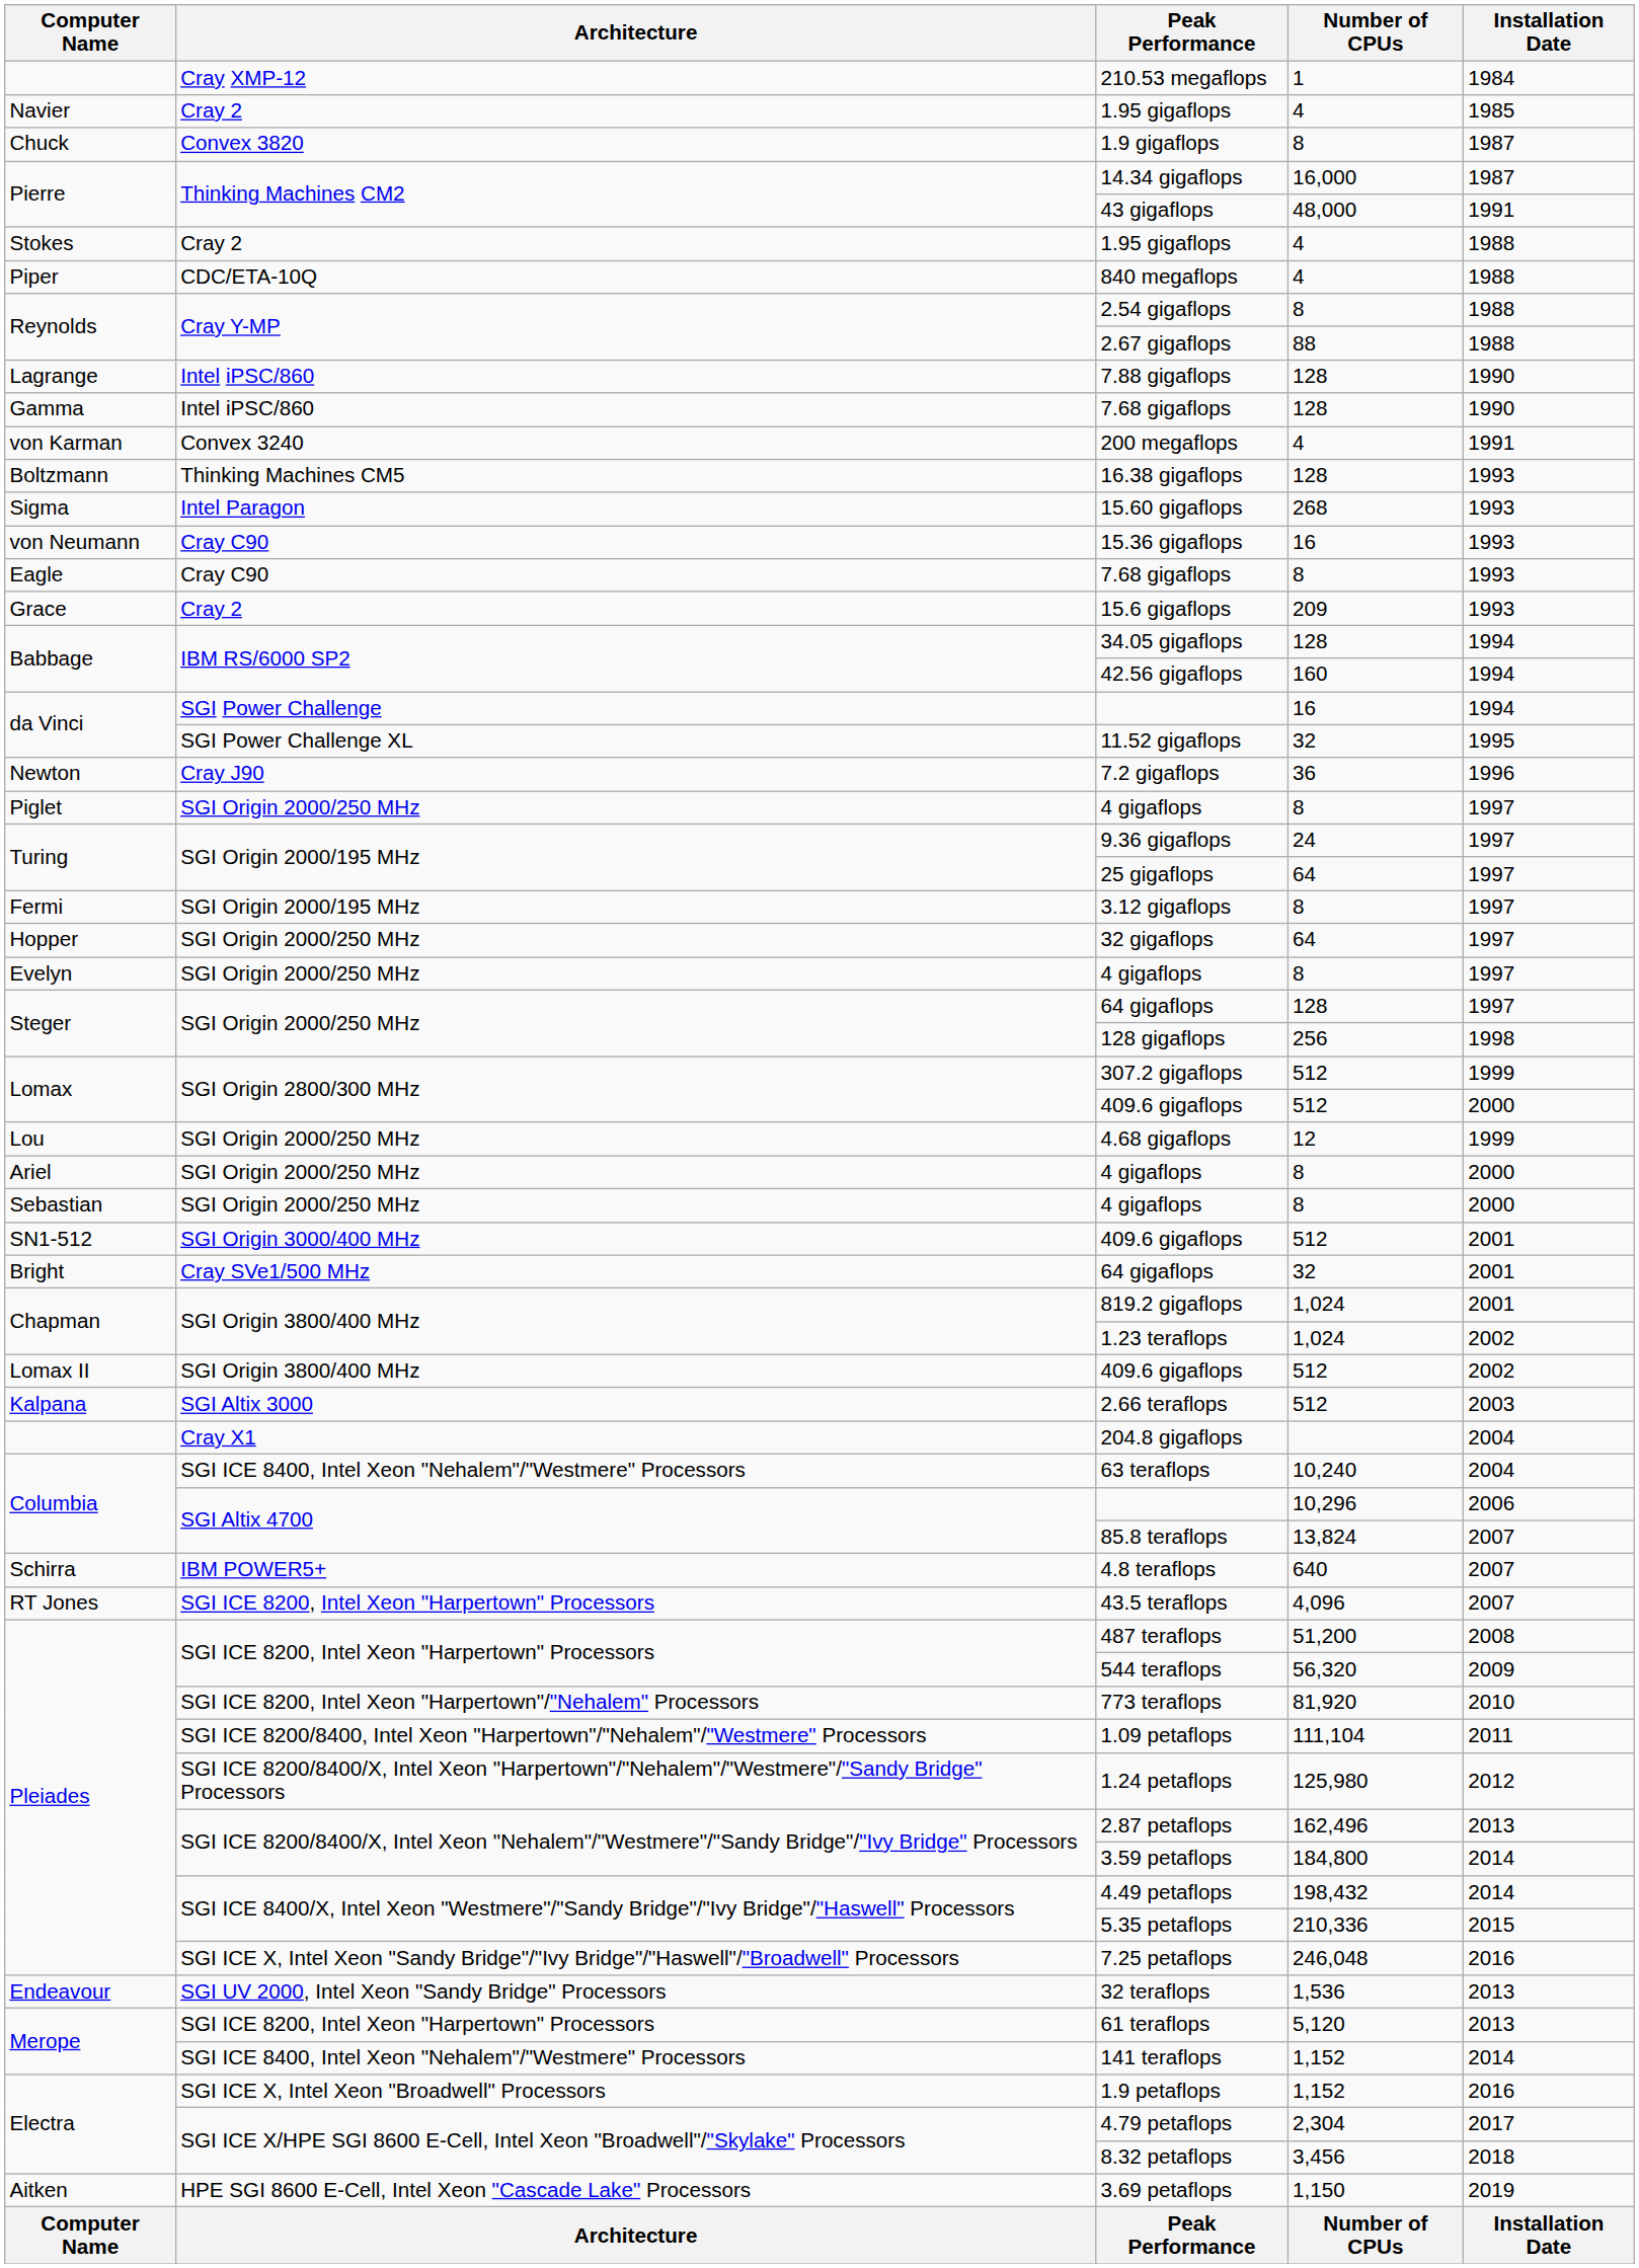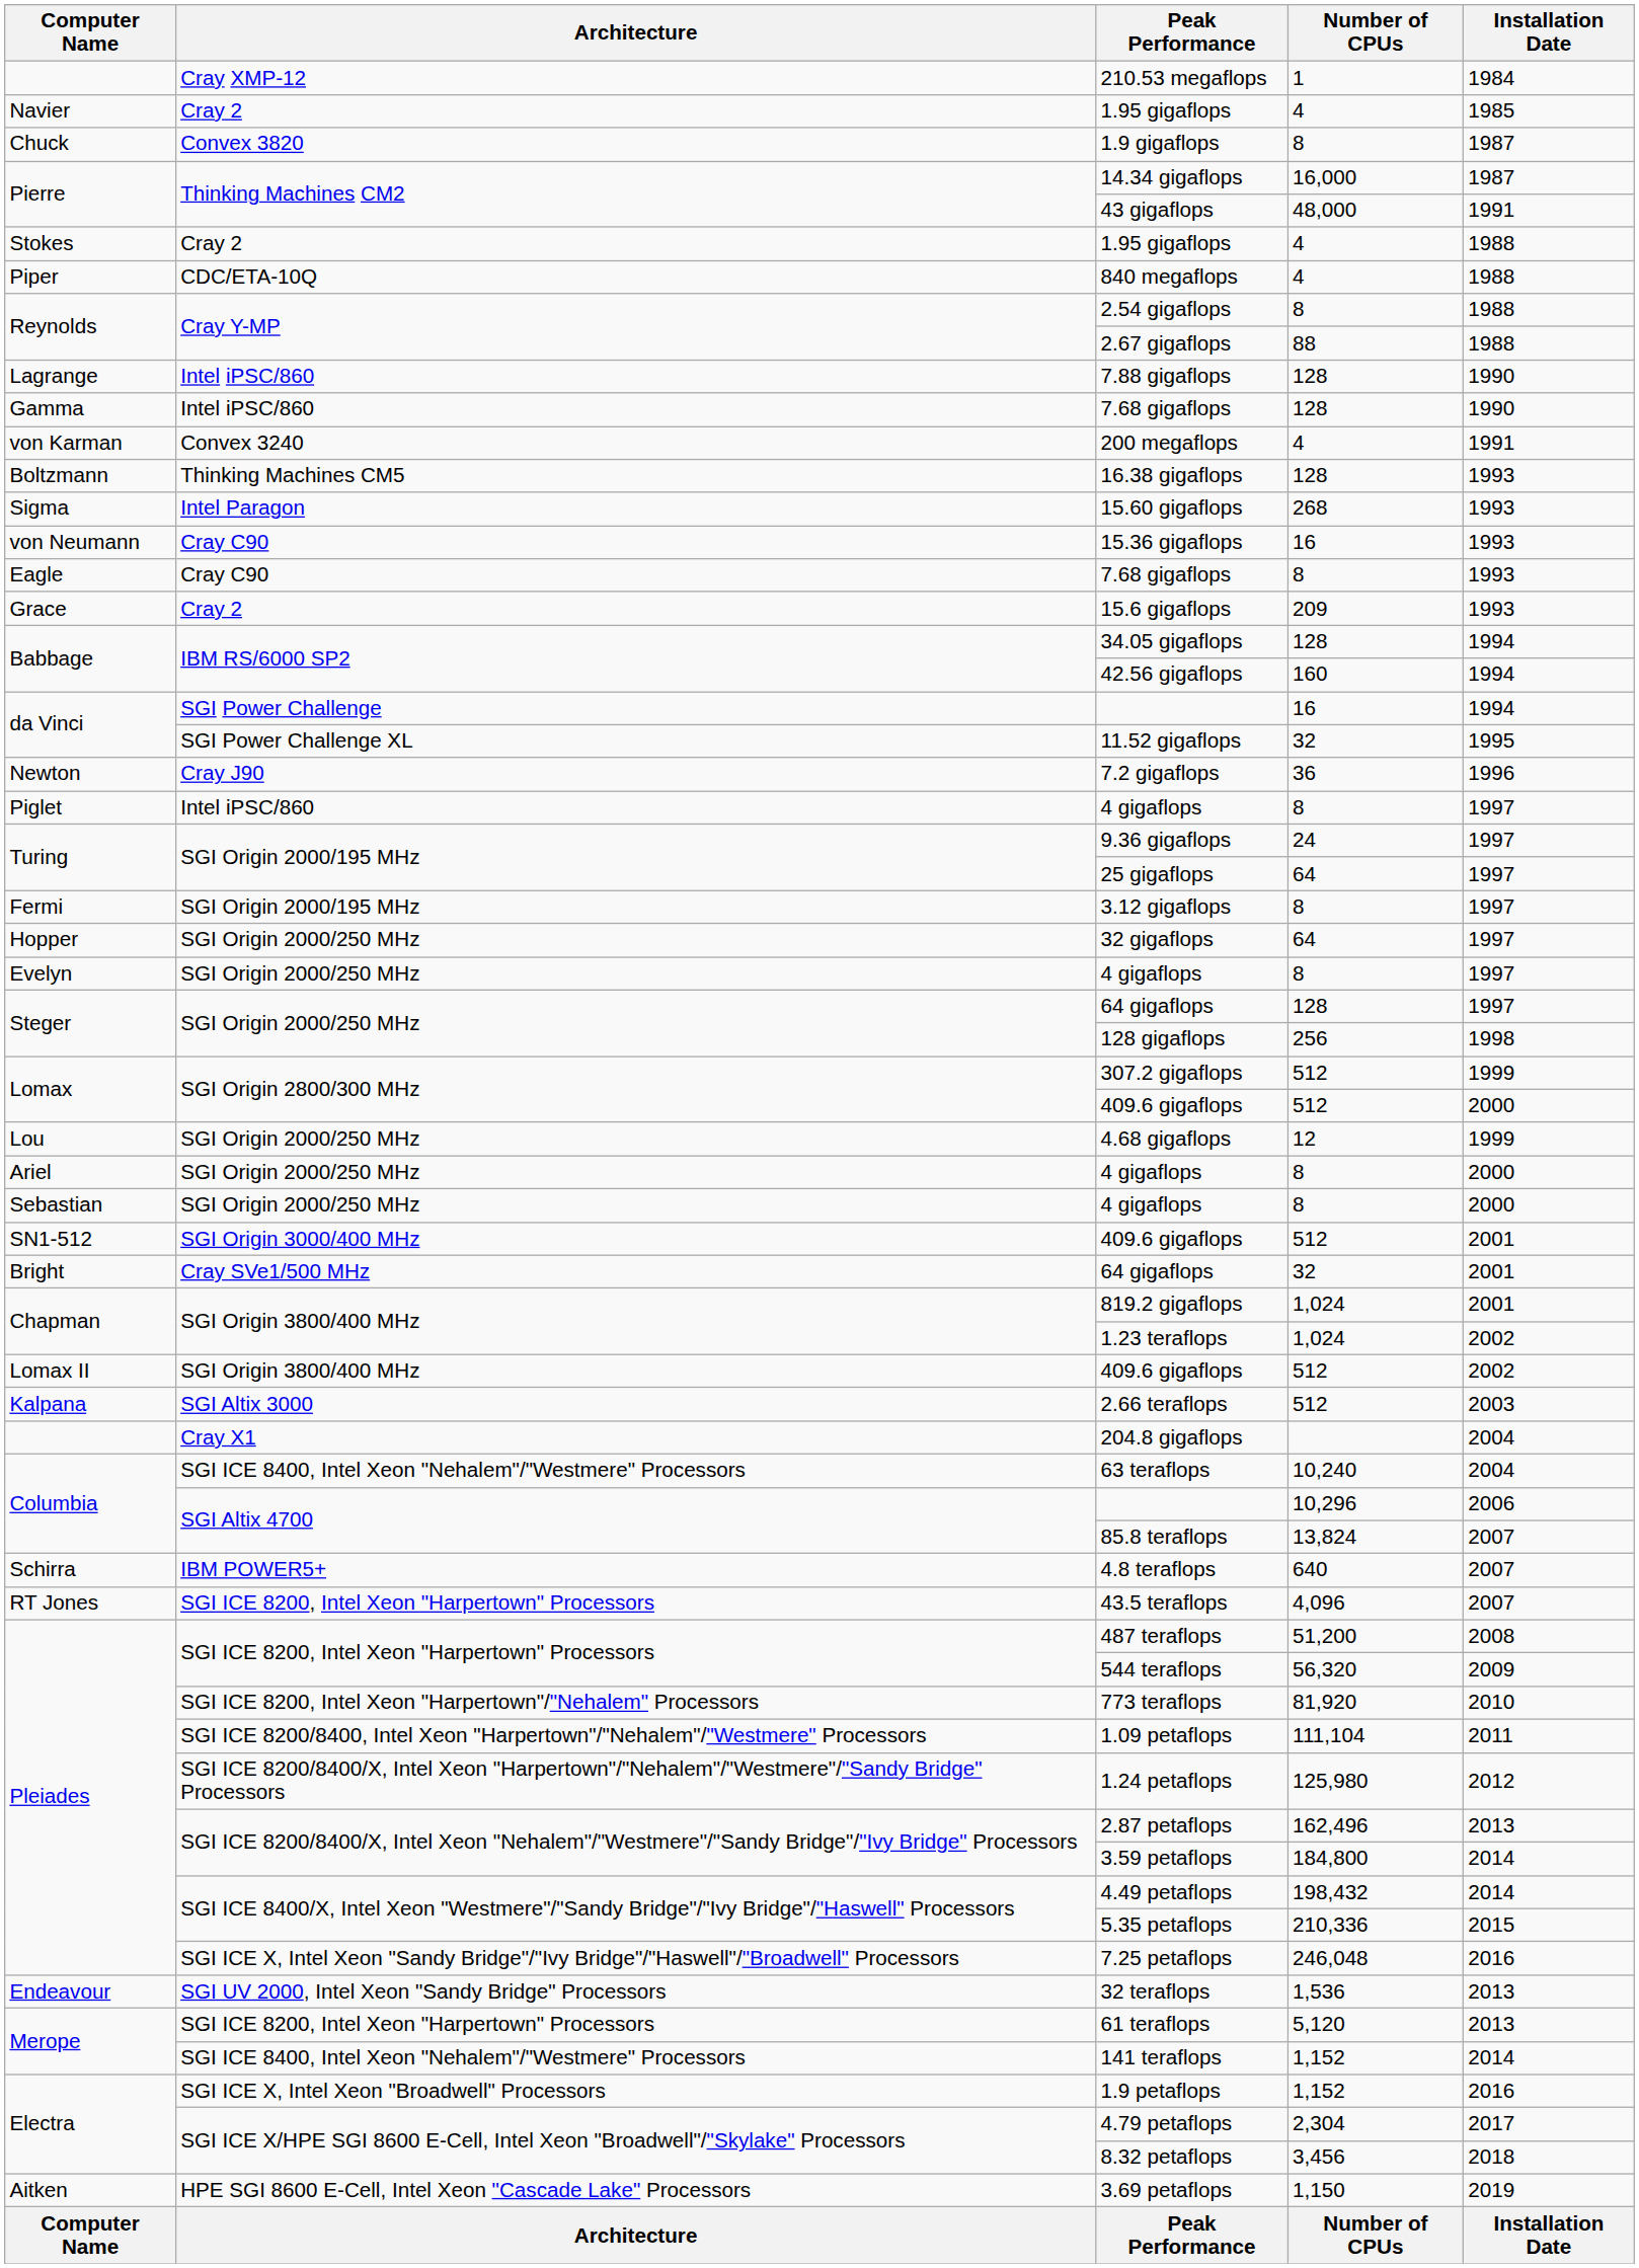Piglet / 4 gigaflops | Architecture: SGI Origin 2000/250 MHz -> Intel iPSC/860
